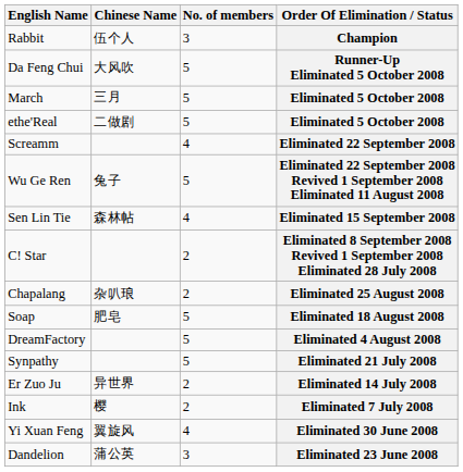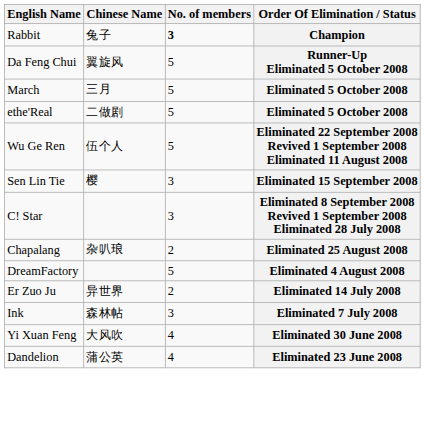Rabbit | Chinese Name: 伍个人 -> 兔子
Rabbit | No. of members: normal -> bold
Da Feng Chui | Chinese Name: 大风吹 -> 翼旋风
- row: Screamm | 4 | Eliminated 22 September 2008
Wu Ge Ren | Chinese Name: 兔子 -> 伍个人
Sen Lin Tie | Chinese Name: 森林帖 -> 樱
Sen Lin Tie | No. of members: 4 -> 3
C! Star | No. of members: 2 -> 3
- row: Soap | 肥皂 | 5 | Eliminated 18 August 2008
- row: Synpathy | 5 | Eliminated 21 July 2008
Ink | Chinese Name: 樱 -> 森林帖
Ink | No. of members: 2 -> 3
Yi Xuan Feng | Chinese Name: 翼旋风 -> 大风吹
Dandelion | No. of members: 3 -> 4
